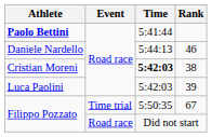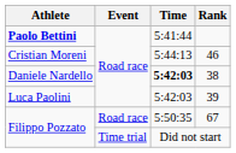46 | Athlete: Daniele Nardello -> Cristian Moreni
38 | Athlete: Cristian Moreni -> Daniele Nardello
67 | Event: Time trial -> Road race
Did not start | Event: Road race -> Time trial
